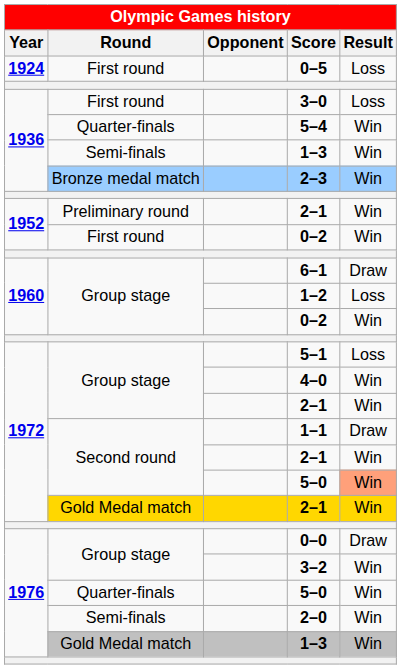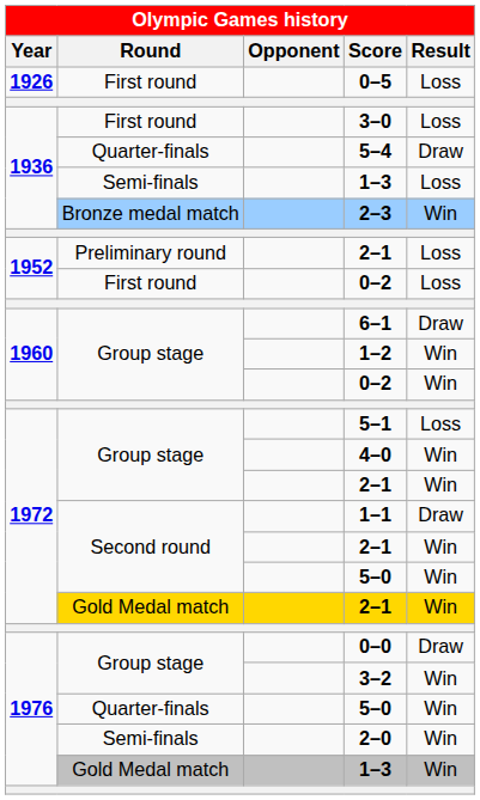0–5 | Year: 1924 -> 1926
5–4 | Result: Win -> Draw
Semi-finals / 1–3 | Result: Win -> Loss
Preliminary round / 2–1 | Result: Win -> Loss
First round / 0–2 | Result: Win -> Loss
1–2 | Result: Loss -> Win
Second round / 5–0 | Result: lightsalmon background -> no background
